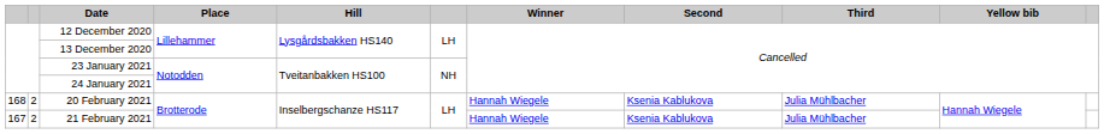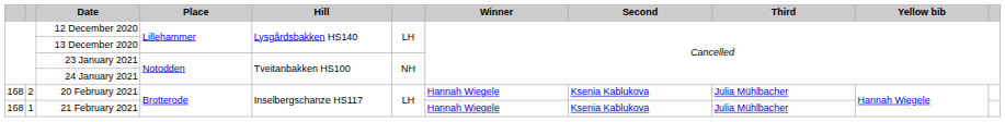21 February 2021 | column 1: 167 -> 168
21 February 2021 | column 2: 2 -> 1
